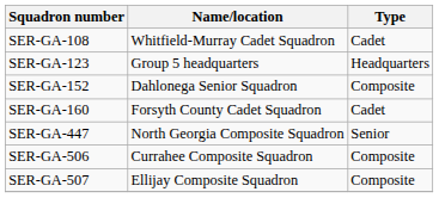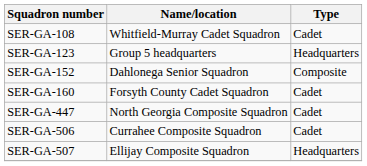SER-GA-447 | Type: Senior -> Cadet
SER-GA-506 | Type: Composite -> Cadet
SER-GA-507 | Type: Composite -> Headquarters
